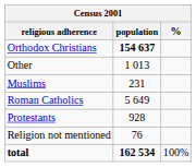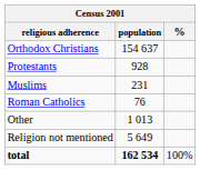Orthodox Christians | population: bold -> normal
rows swapped: Protestants <-> Other
Roman Catholics | population: 5 649 -> 76
Religion not mentioned | population: 76 -> 5 649
